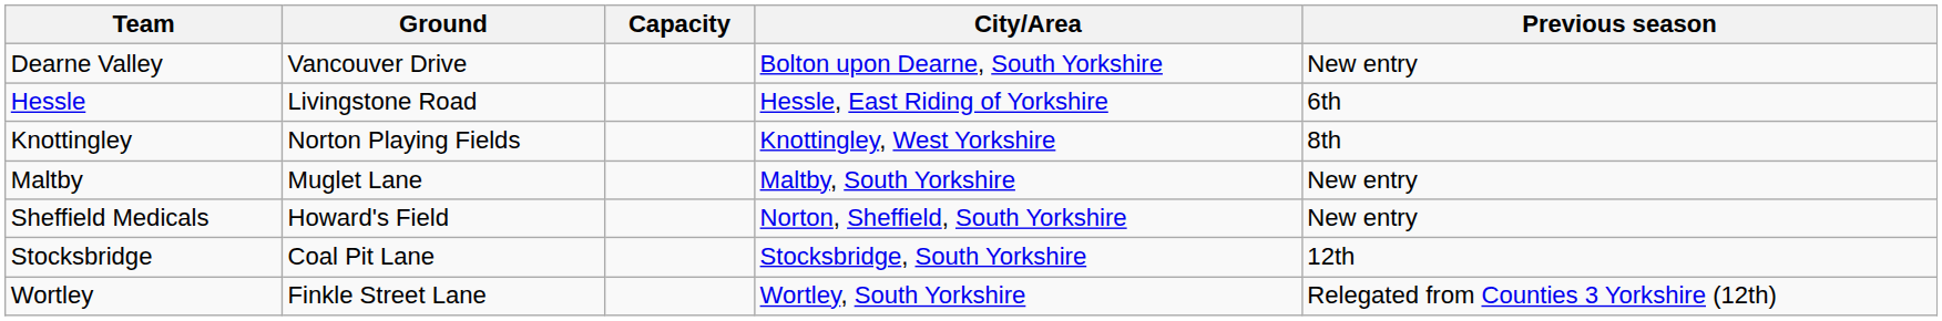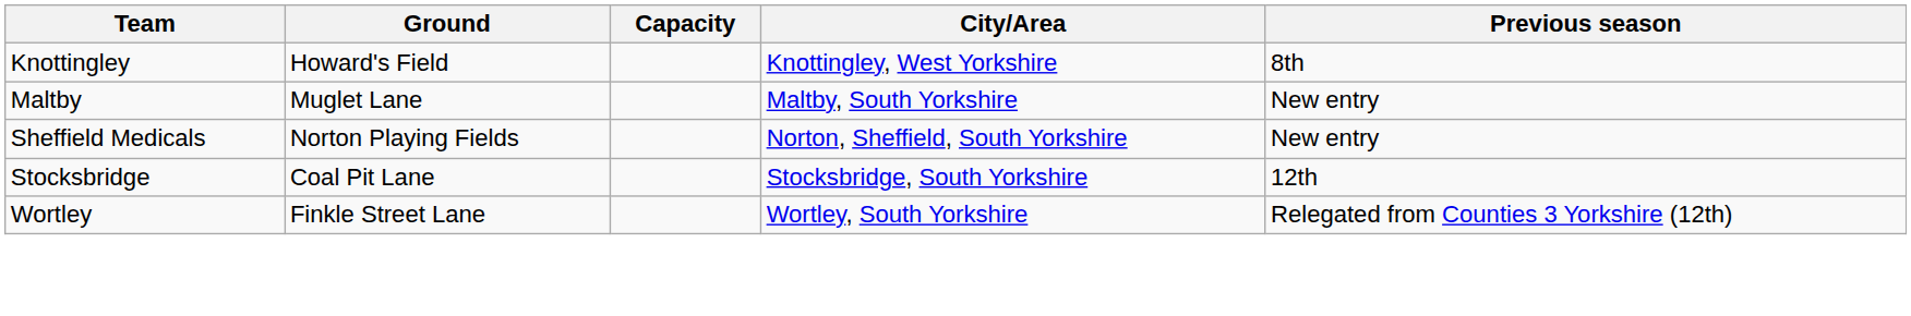- row: Dearne Valley | Vancouver Drive | Bolton upon Dearne, South Yorkshire | New entry
- row: Hessle | Livingstone Road | Hessle, East Riding of Yorkshire | 6th
Knottingley | Ground: Norton Playing Fields -> Howard's Field
Sheffield Medicals | Ground: Howard's Field -> Norton Playing Fields
